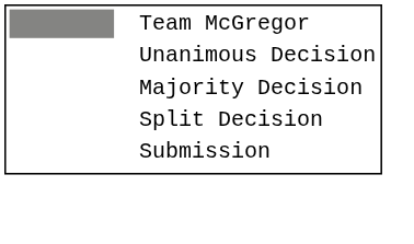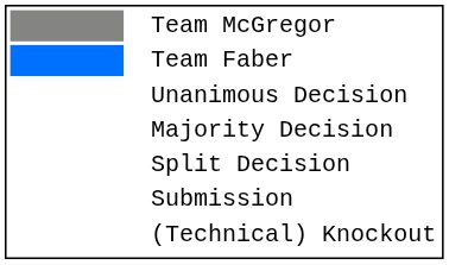+ row: Team Faber
+ row: (Technical) Knockout
